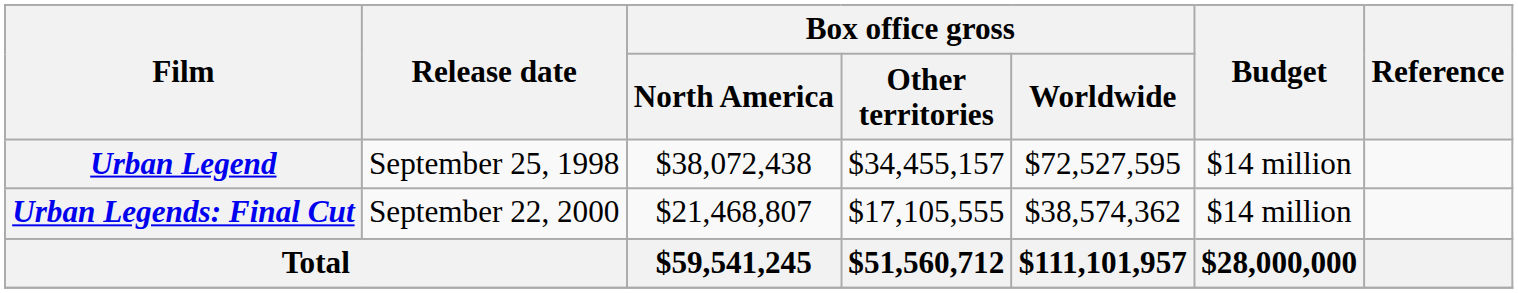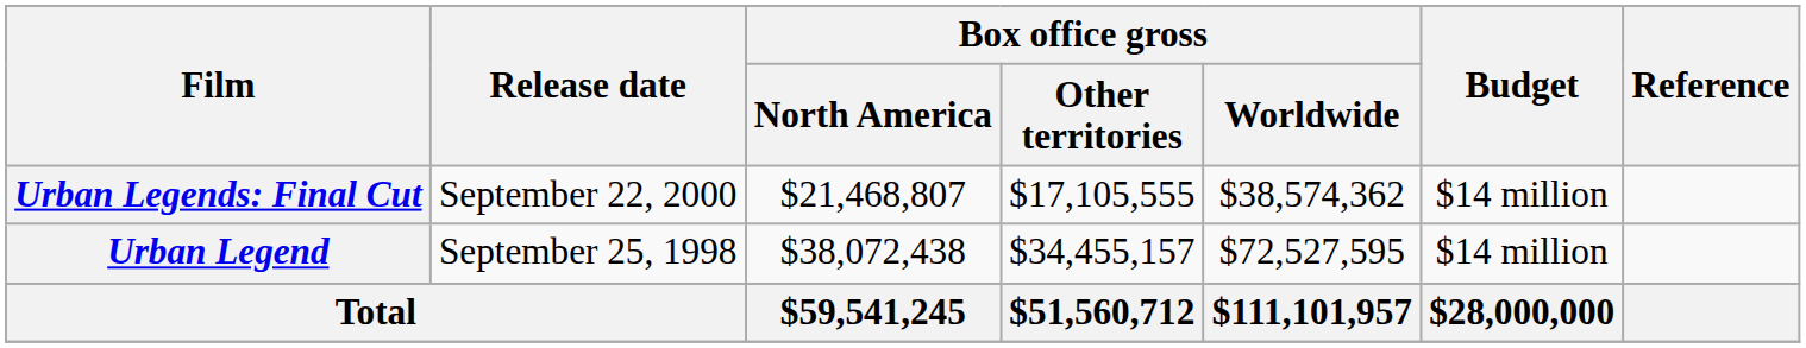rows swapped: Urban Legend <-> Urban Legends: Final Cut
